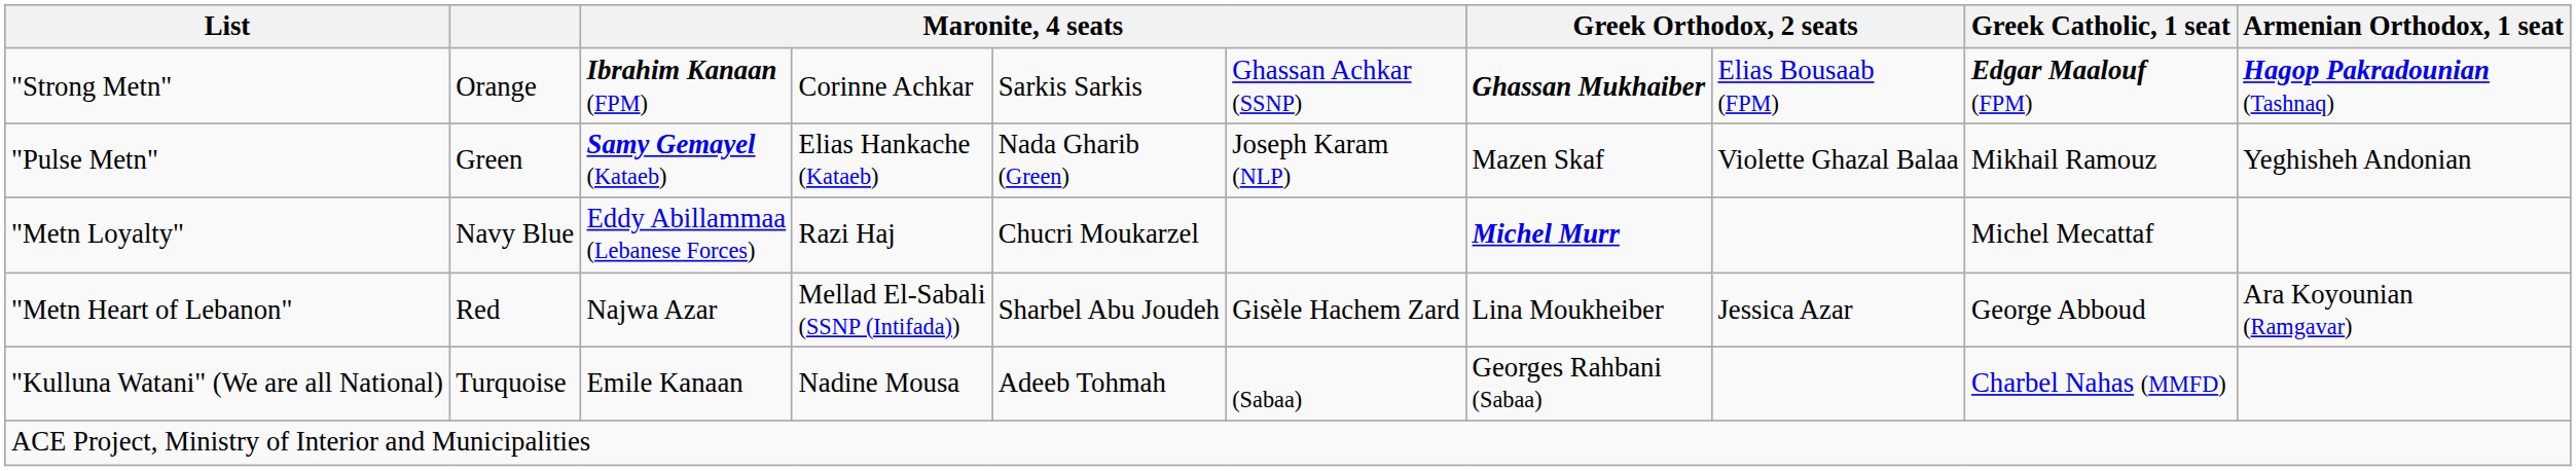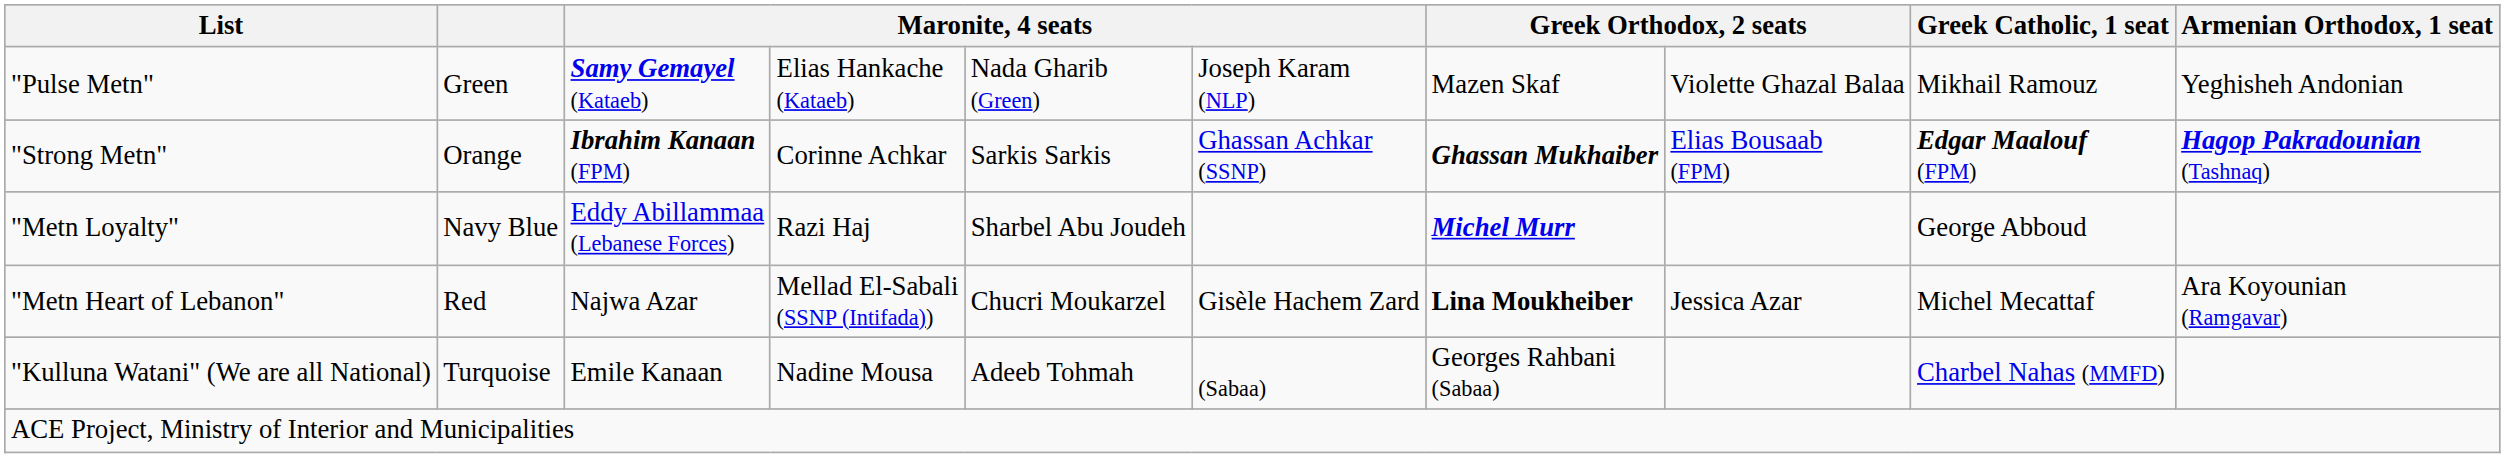rows swapped: "Pulse Metn" <-> "Strong Metn"
"Metn Loyalty" | column 5: Chucri Moukarzel -> Sharbel Abu Joudeh
"Metn Loyalty" | Greek Catholic, 1 seat: Michel Mecattaf -> George Abboud
"Metn Heart of Lebanon" | column 5: Sharbel Abu Joudeh -> Chucri Moukarzel
"Metn Heart of Lebanon" | column 7: normal -> bold
"Metn Heart of Lebanon" | Greek Catholic, 1 seat: George Abboud -> Michel Mecattaf
